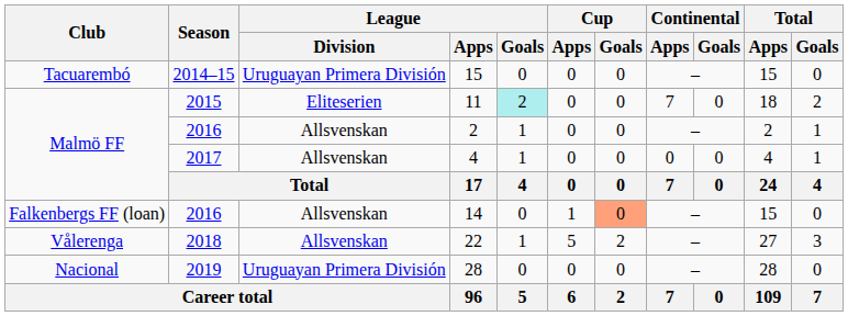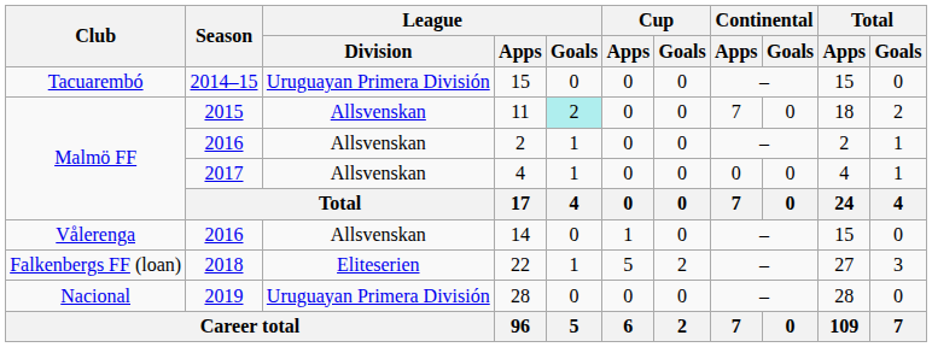11 | League / Division: Eliteserien -> Allsvenskan
14 | Club: Falkenbergs FF (loan) -> Vålerenga
14 | Cup / Goals: lightsalmon background -> no background
22 | Club: Vålerenga -> Falkenbergs FF (loan)
22 | League / Division: Allsvenskan -> Eliteserien
